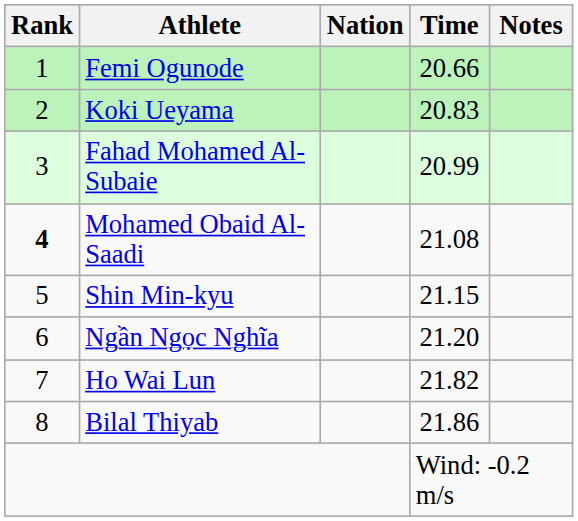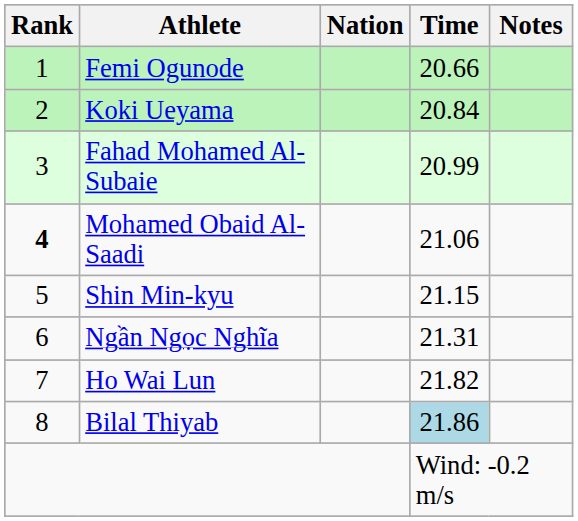Koki Ueyama | Time: 20.83 -> 20.84
Mohamed Obaid Al-Saadi | Time: 21.08 -> 21.06
Ngần Ngọc Nghĩa | Time: 21.20 -> 21.31
Bilal Thiyab | Time: no background -> lightblue background
